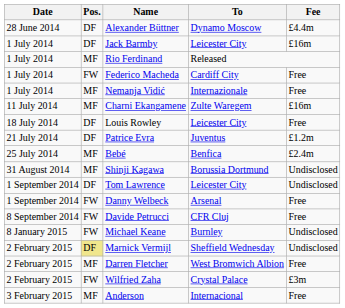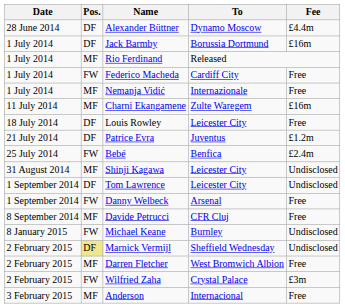Jack Barmby | To: Leicester City -> Borussia Dortmund
Bebé | Pos.: MF -> FW
Shinji Kagawa | To: Borussia Dortmund -> Leicester City
Davide Petrucci | Pos.: FW -> MF
